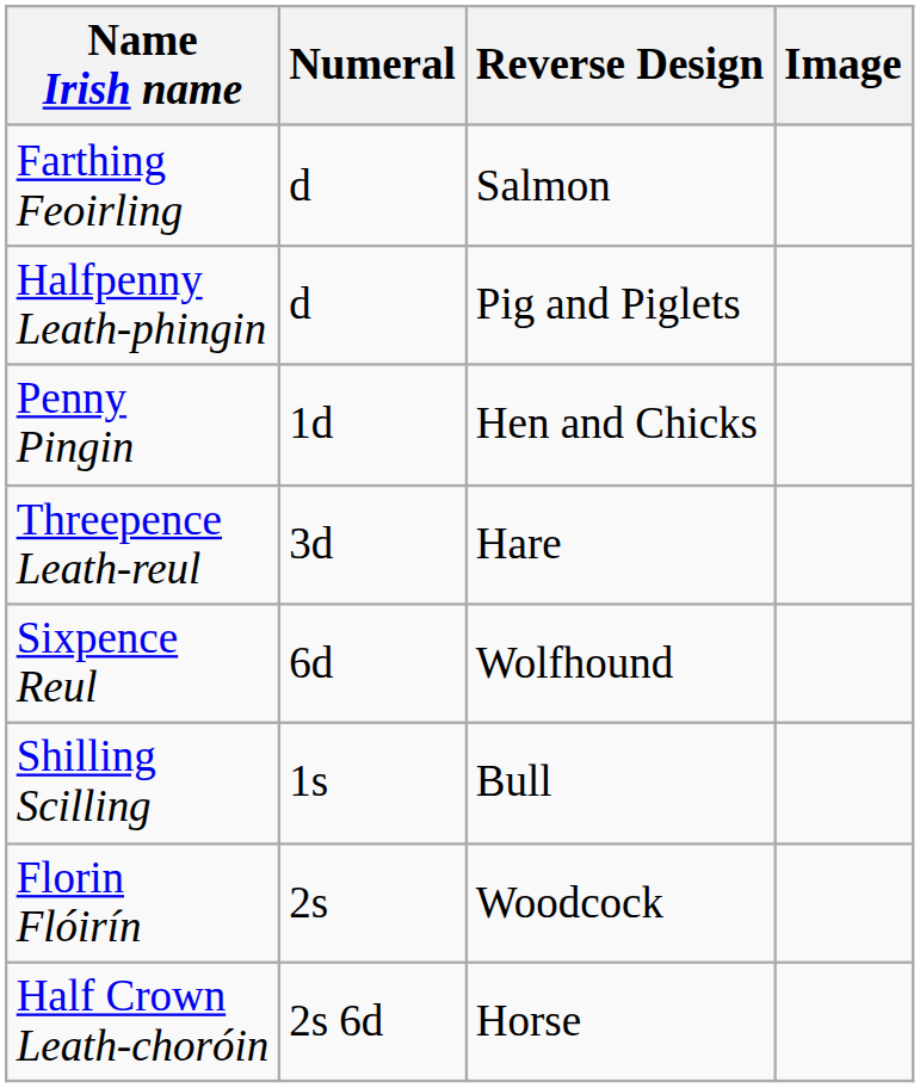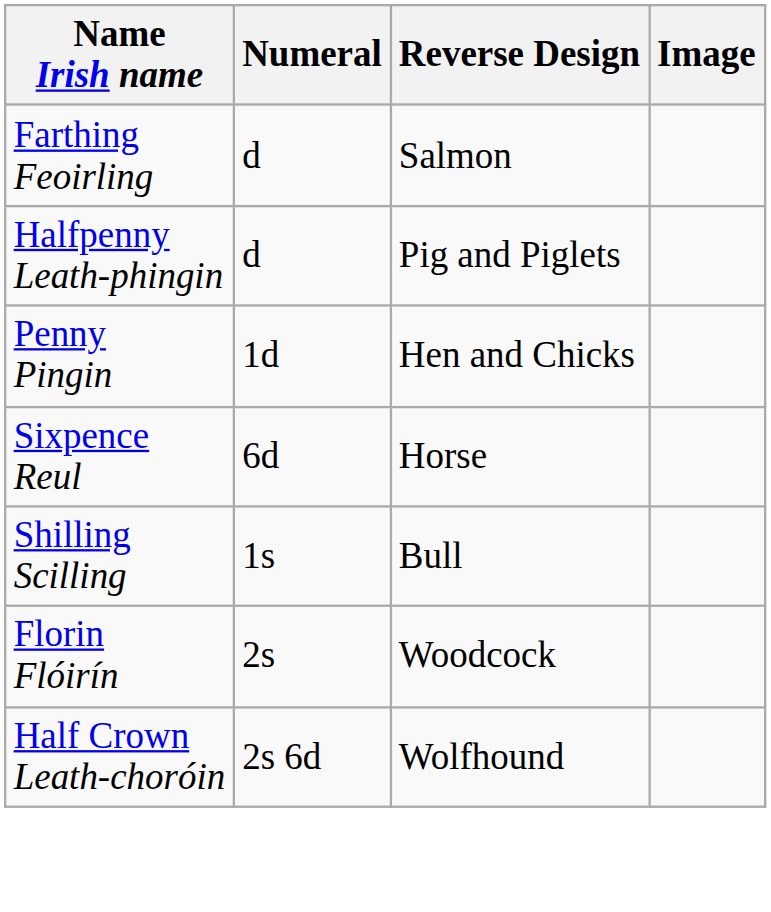- row: Threepence Leath-reul | 3d | Hare
Sixpence Reul | Reverse Design: Wolfhound -> Horse
Half Crown Leath-choróin | Reverse Design: Horse -> Wolfhound
